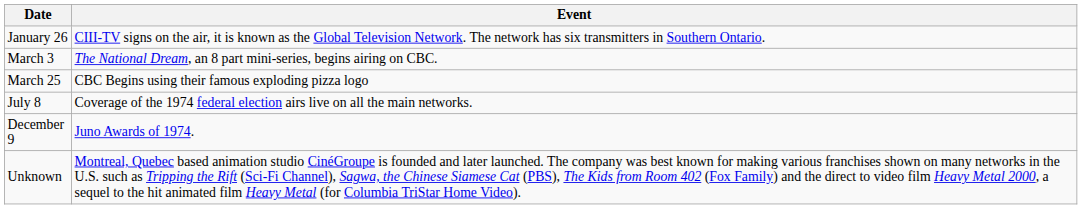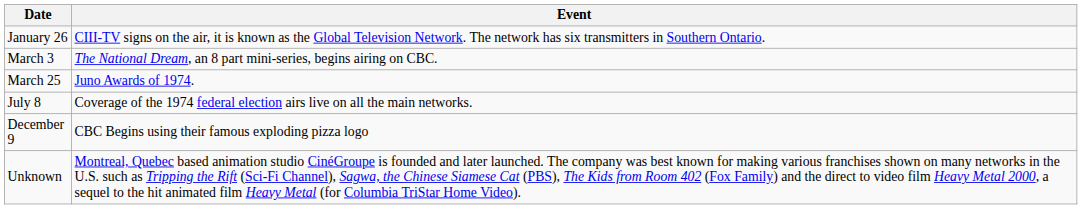March 25 | Event: CBC Begins using their famous exploding pizza logo -> Juno Awards of 1974.
December 9 | Event: Juno Awards of 1974. -> CBC Begins using their famous exploding pizza logo
